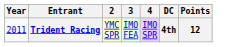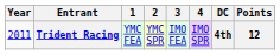+ column: 1 | YMC FEA
